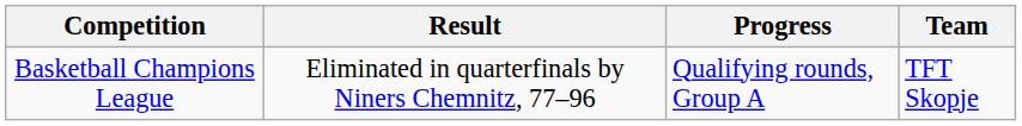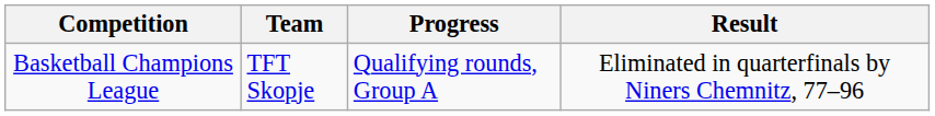columns swapped: Team <-> Result
